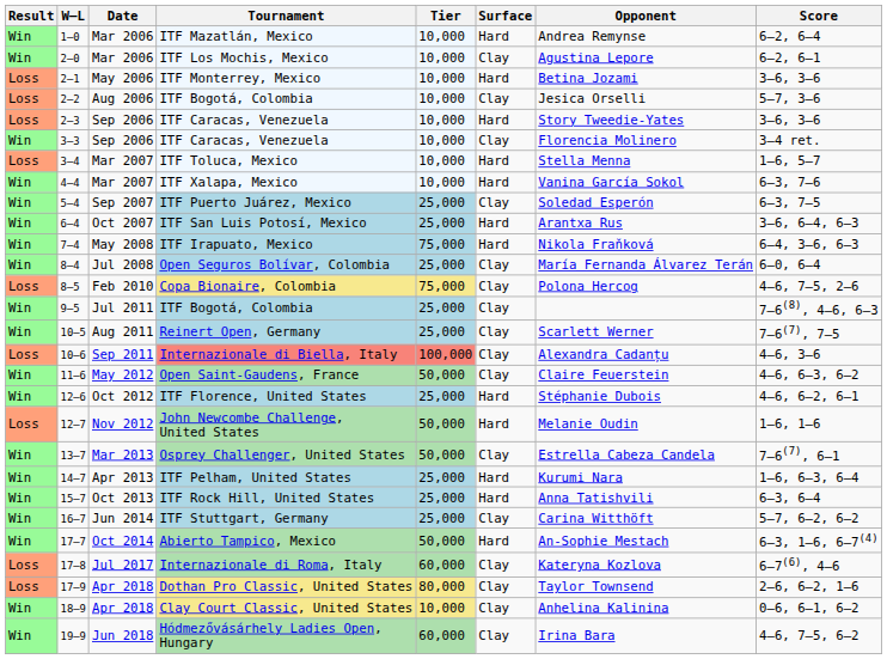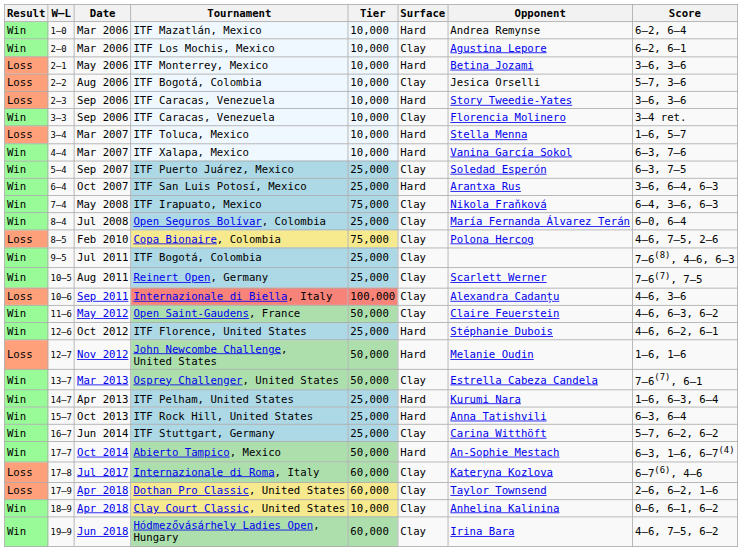ITF Irapuato, Mexico | Surface: Hard -> Clay
Dothan Pro Classic, United States | Tier: 80,000 -> 60,000
